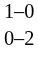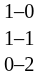+ row: 1–1
